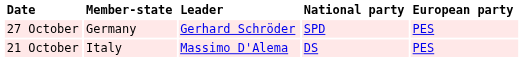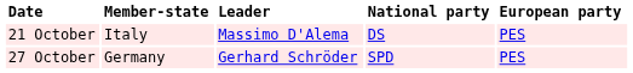rows swapped: 21 October <-> 27 October
